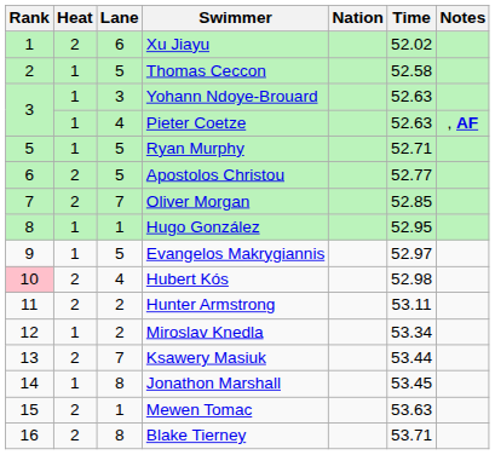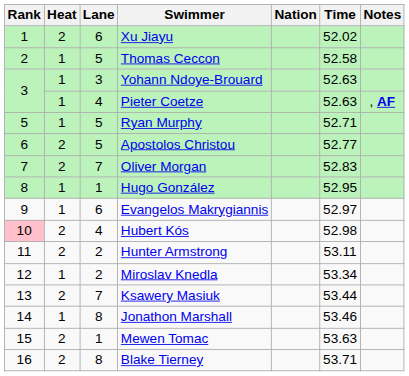Oliver Morgan | Time: 52.85 -> 52.83
Evangelos Makrygiannis | Lane: 5 -> 6
Jonathon Marshall | Time: 53.45 -> 53.46
